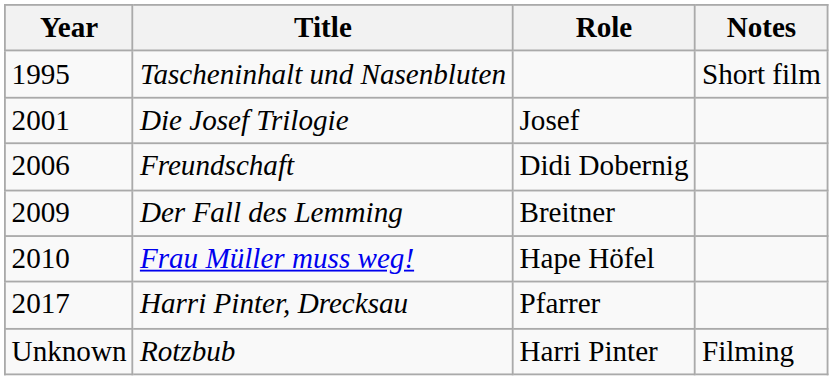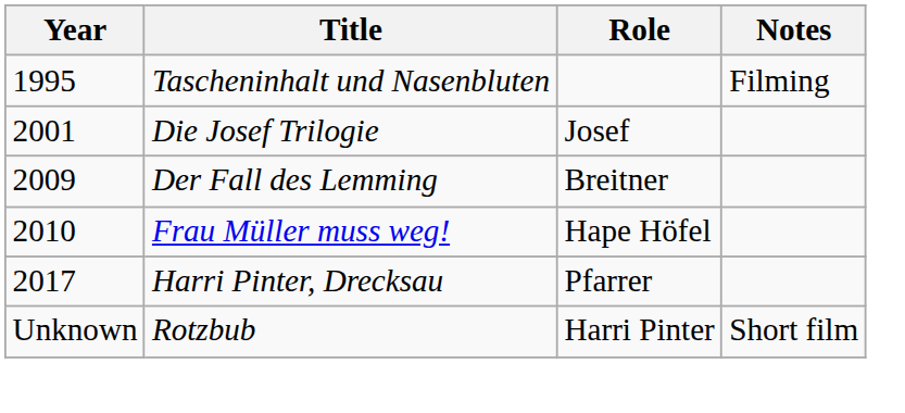Tascheninhalt und Nasenbluten | Notes: Short film -> Filming
- row: 2006 | Freundschaft | Didi Dobernig
Rotzbub | Notes: Filming -> Short film
